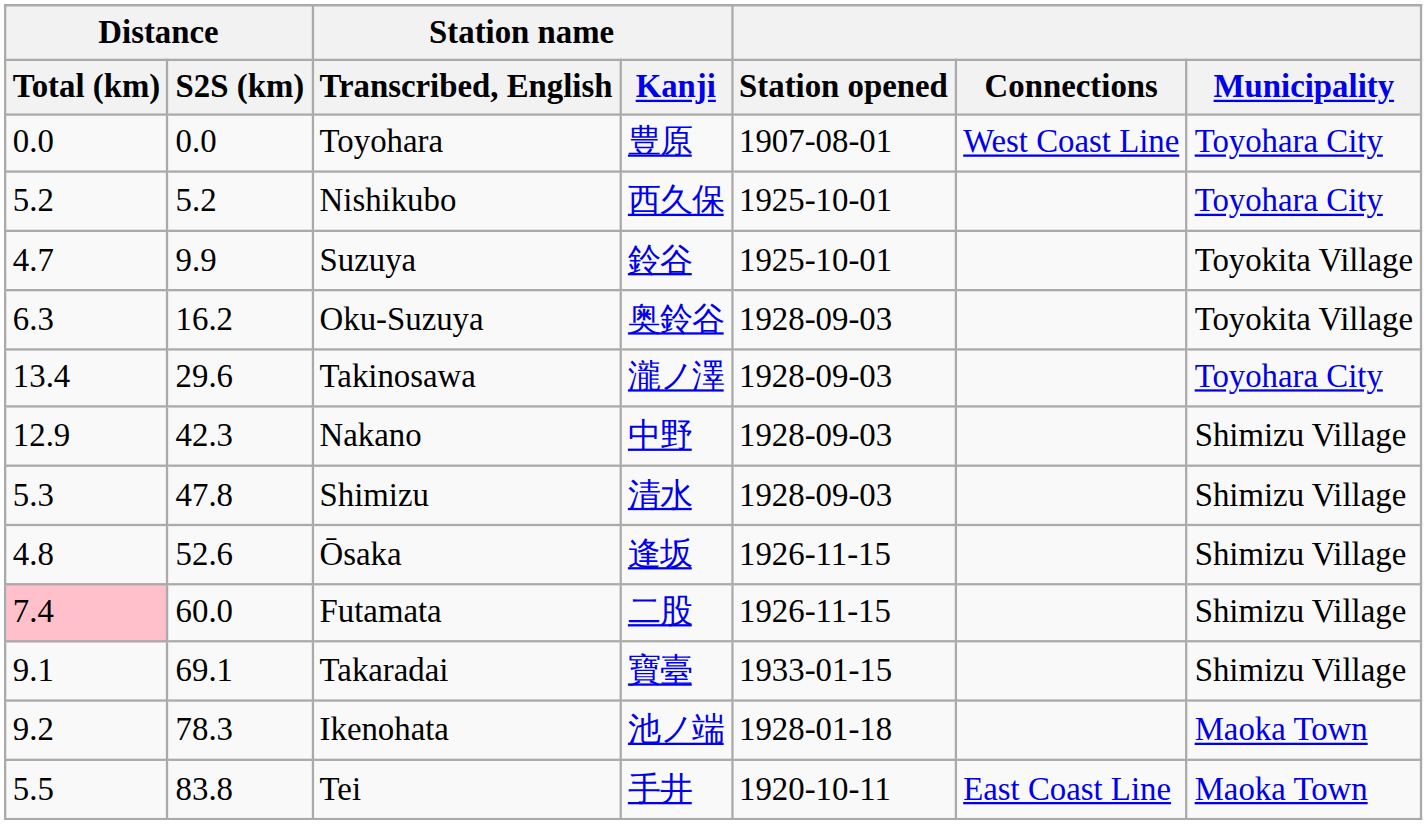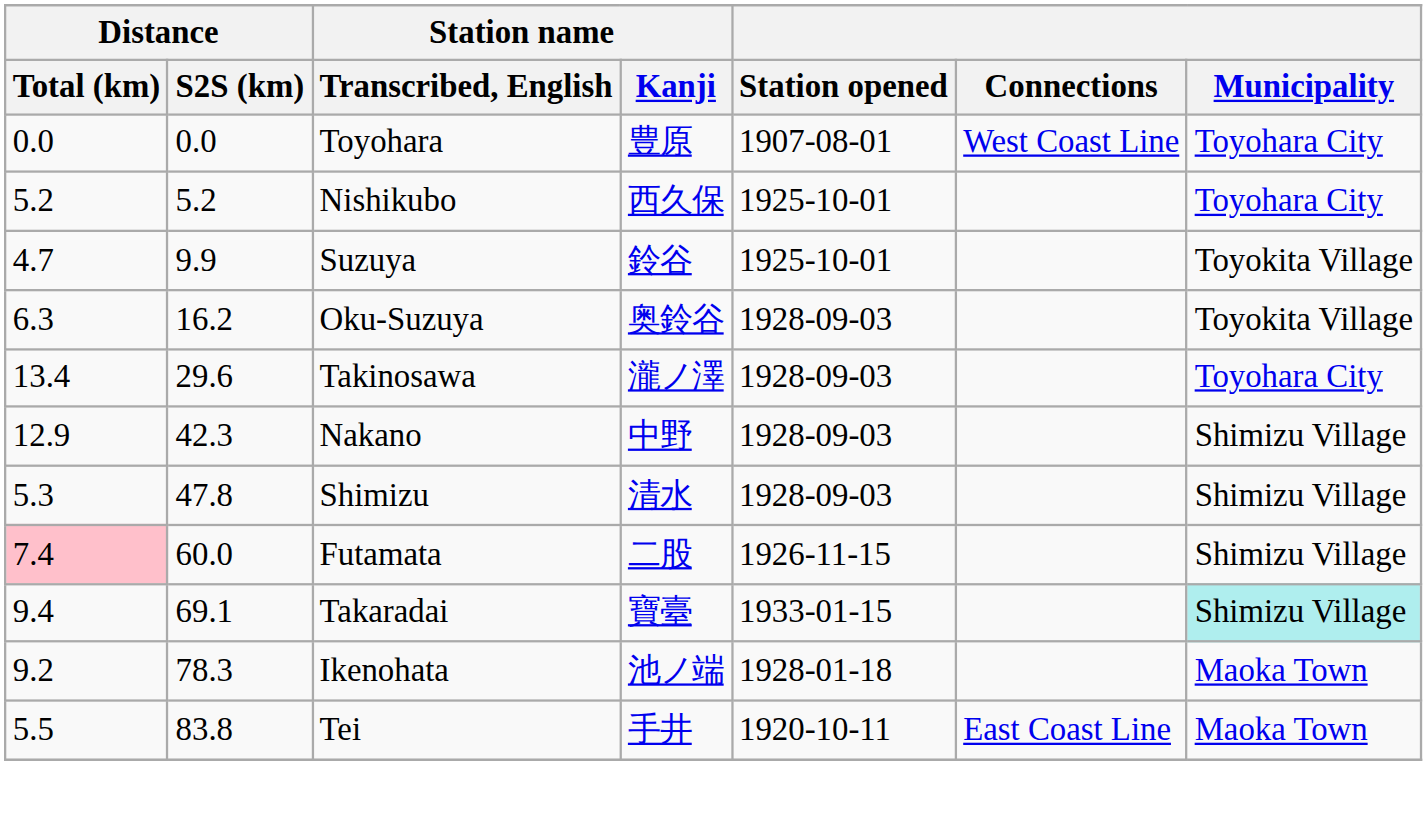- row: 4.8 | 52.6 | Ōsaka | 逢坂 | 1926-11-15 | Shimizu Village
Takaradai | Distance / Total (km): 9.1 -> 9.4
Takaradai | Municipality: no background -> paleturquoise background
